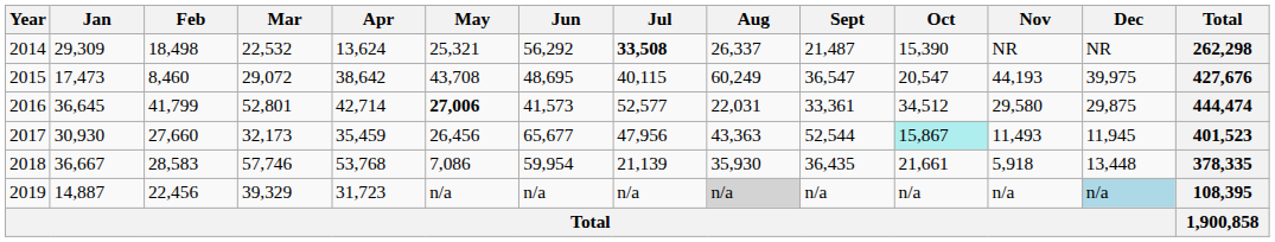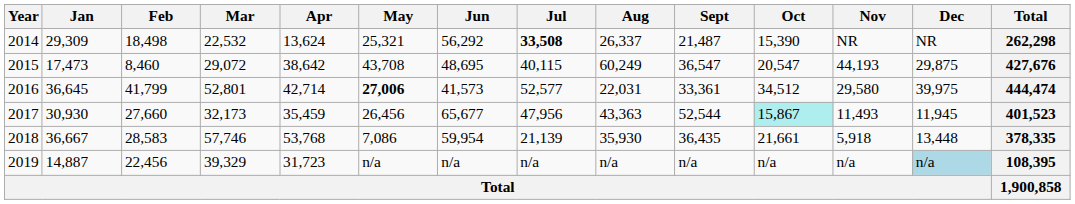2015 | Dec: 39,975 -> 29,875
2016 | Dec: 29,875 -> 39,975
2019 | Aug: lightgrey background -> no background
